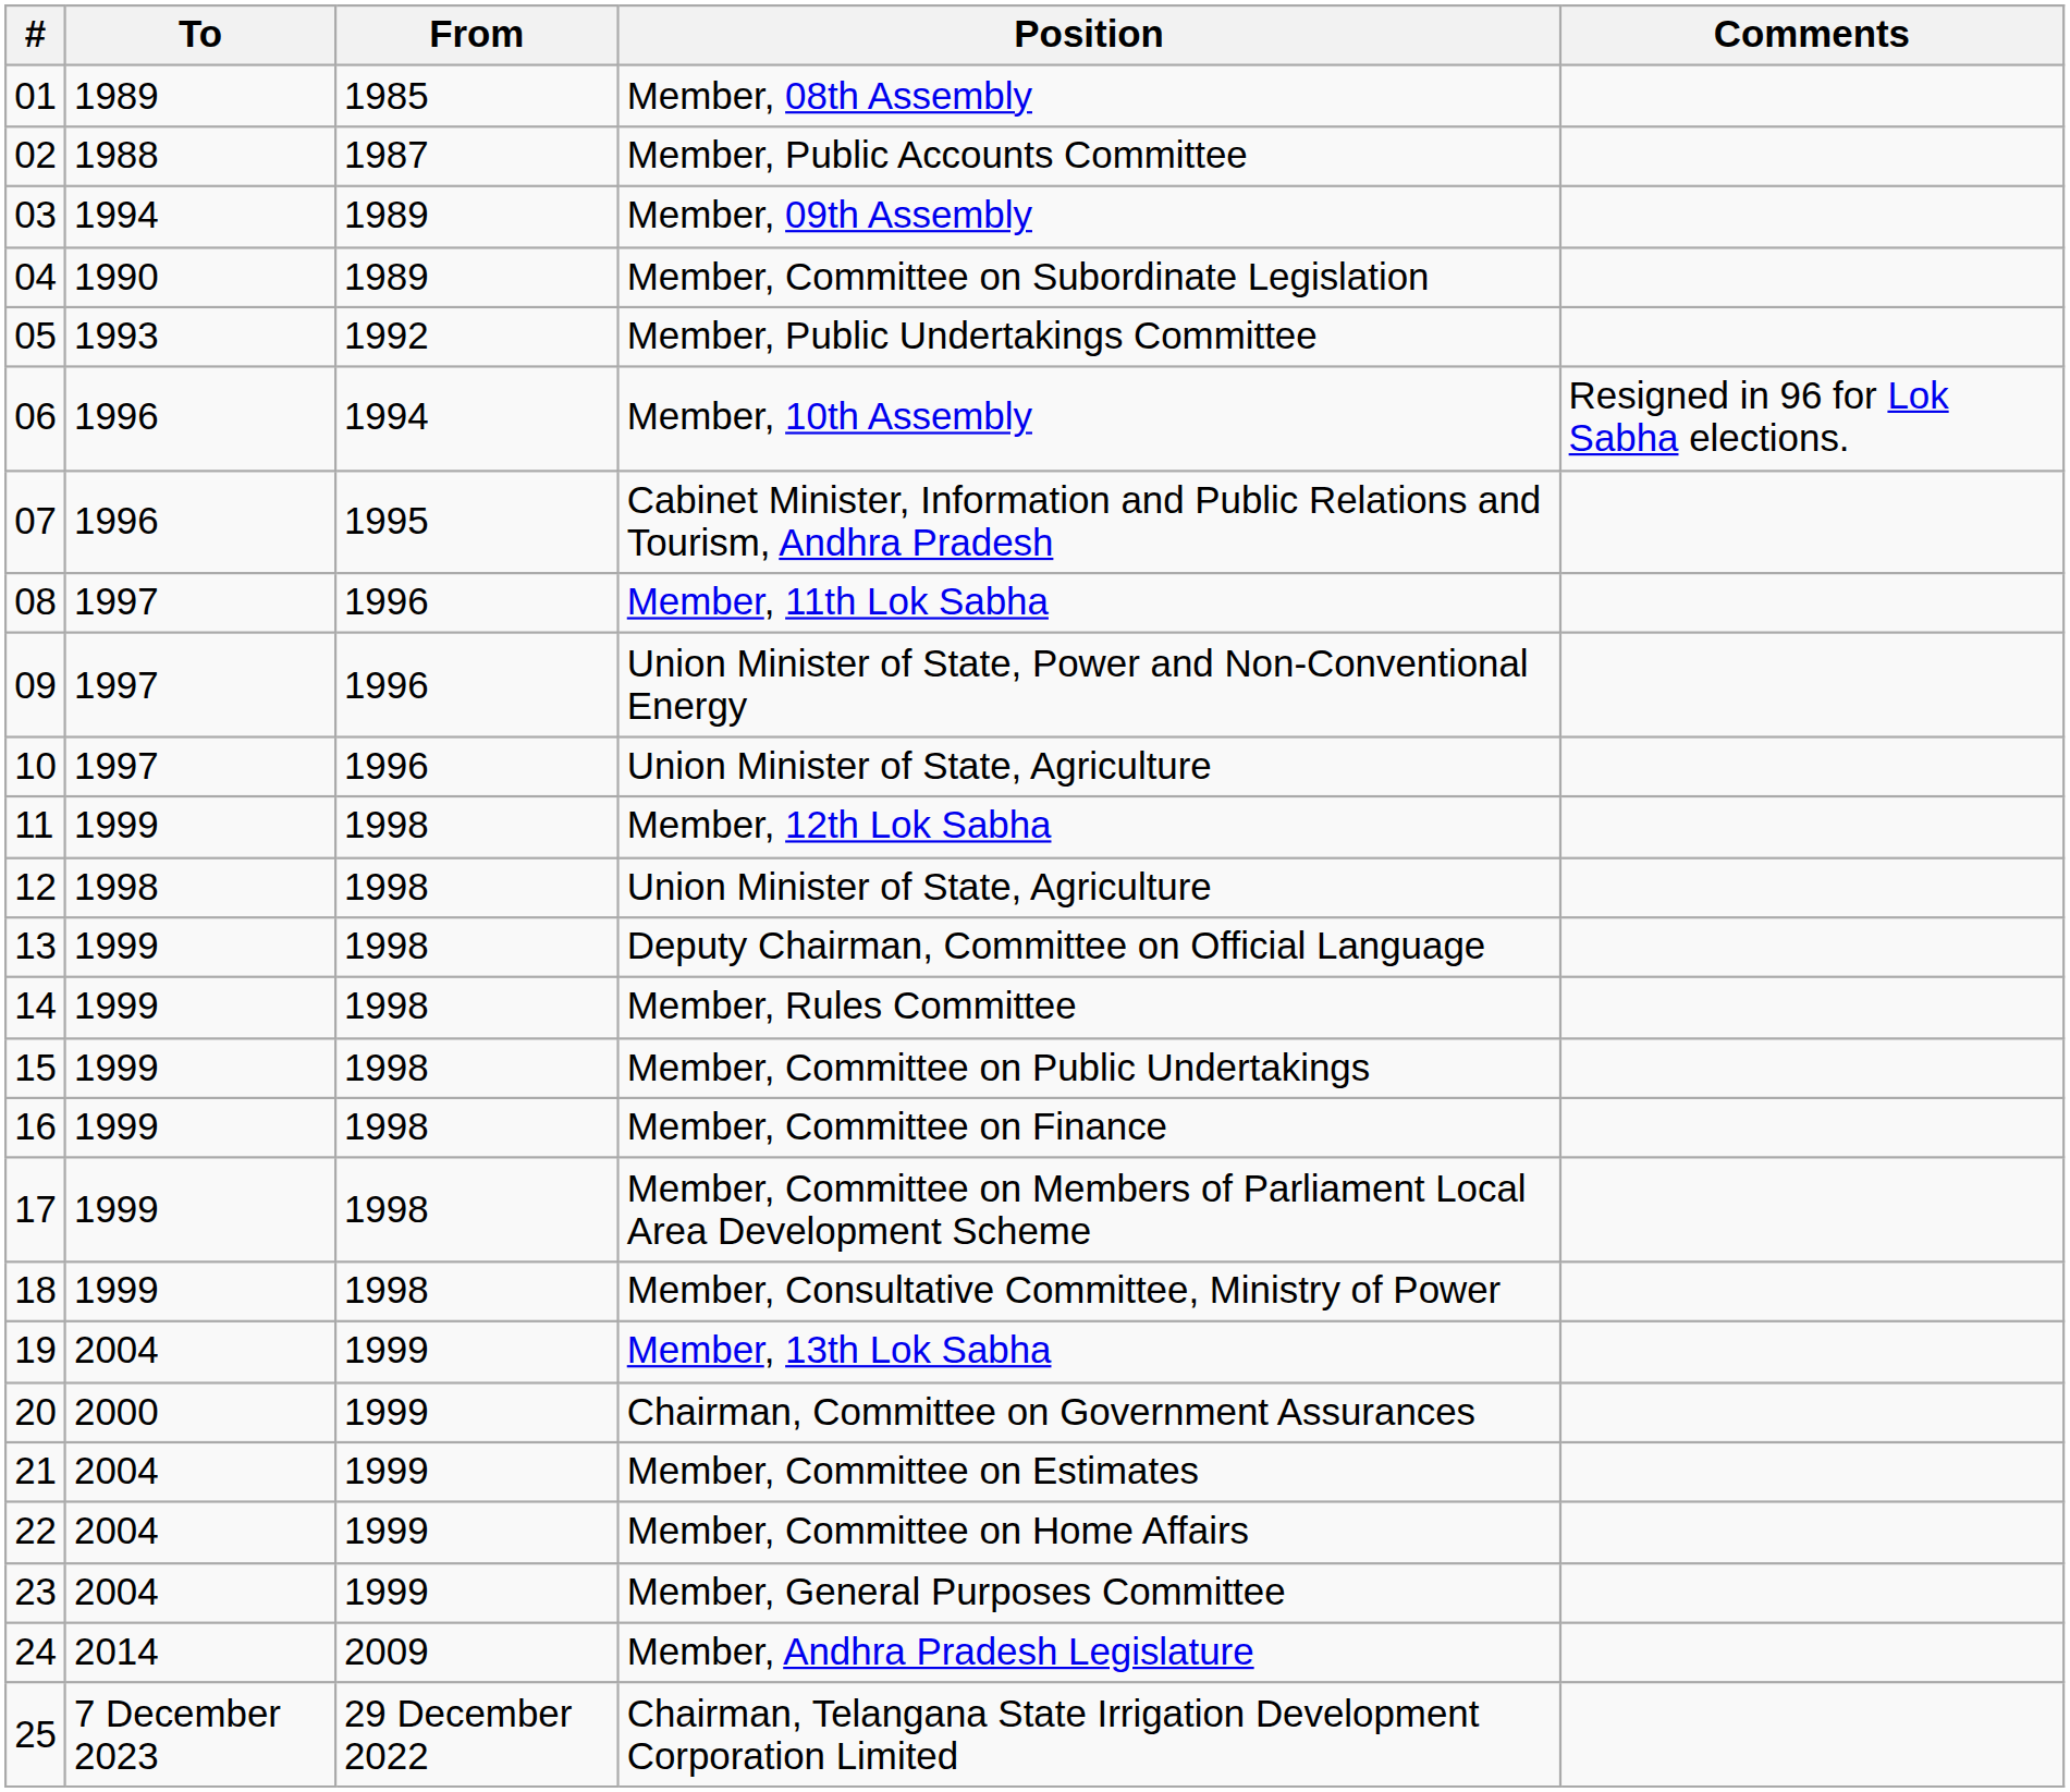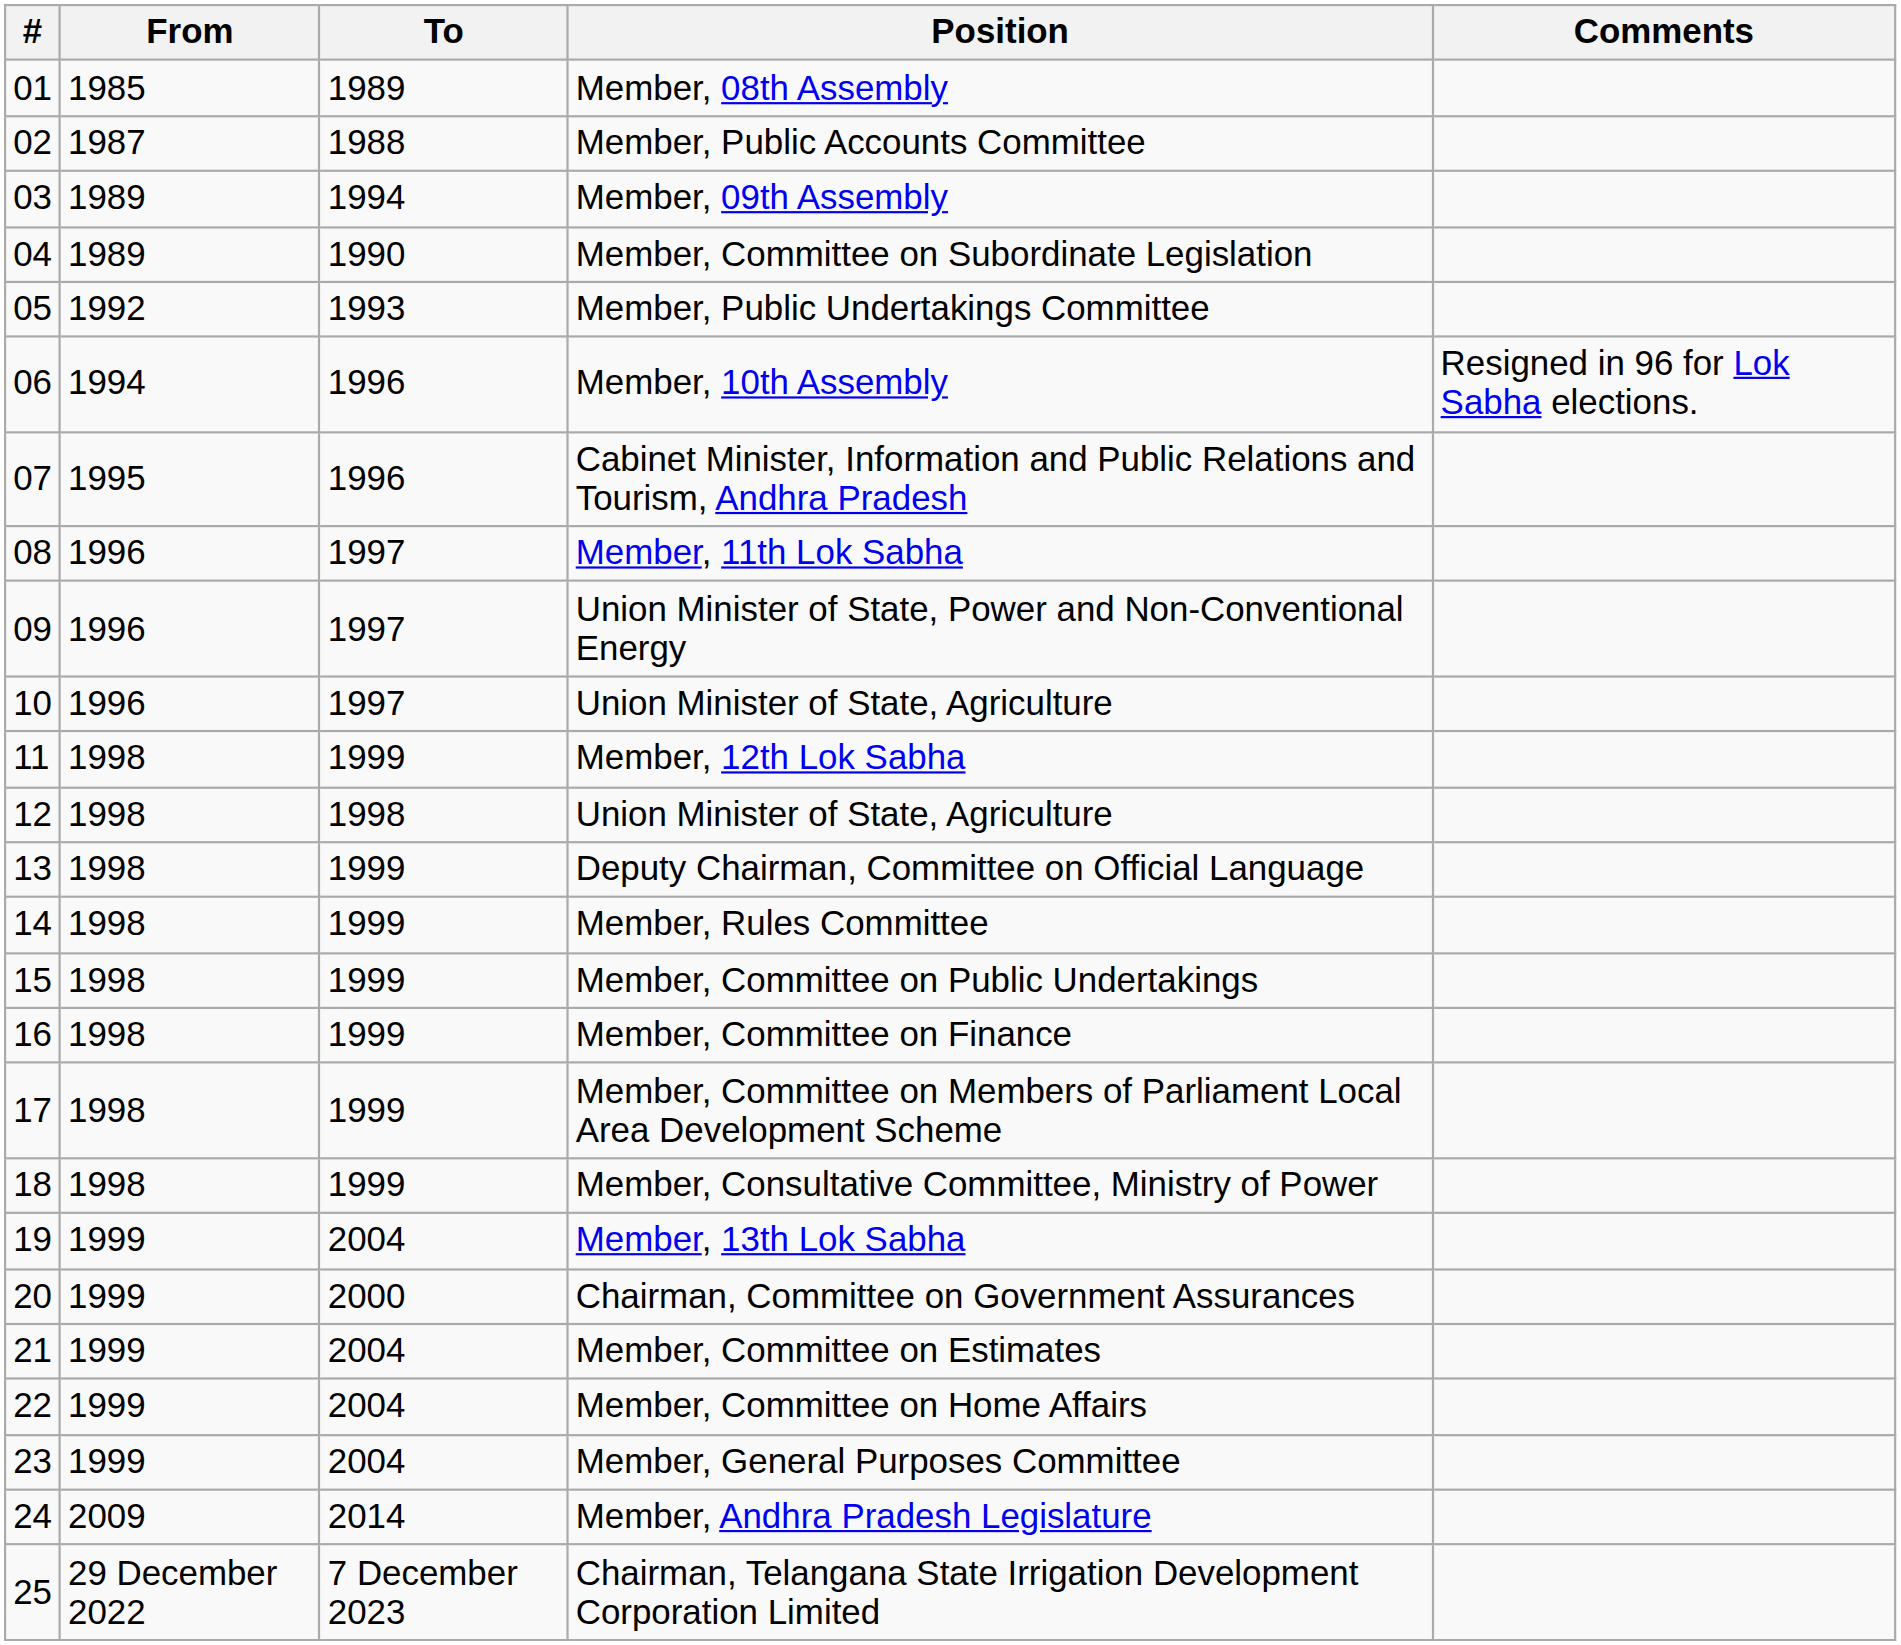columns swapped: From <-> To
